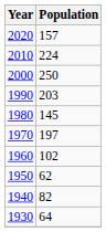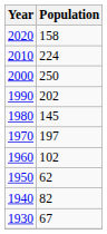2020 | Population: 157 -> 158
1990 | Population: 203 -> 202
1930 | Population: 64 -> 67
